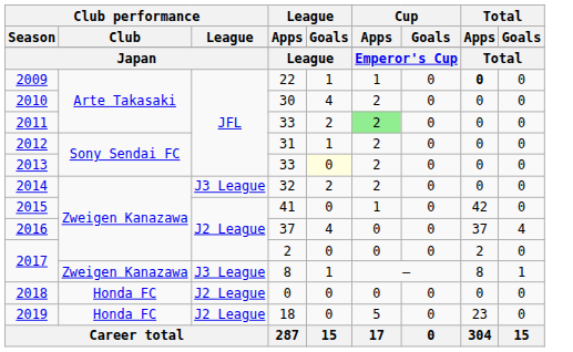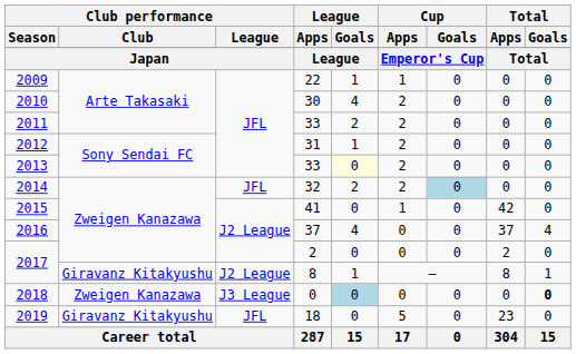2009 | Total / Apps: bold -> normal
2011 | Cup / Apps: lightgreen background -> no background
2014 | Club performance / League: J3 League -> JFL
2014 | Cup / Goals: no background -> lightblue background
2017 / 8 | Club performance / Club: Zweigen Kanazawa -> Giravanz Kitakyushu
2017 / 8 | Club performance / League: J3 League -> J2 League
2018 | Club performance / Club: Honda FC -> Zweigen Kanazawa
2018 | Club performance / League: J2 League -> J3 League
2018 | League / Goals: no background -> lightblue background
2018 | Total / Goals: normal -> bold
2019 | Club performance / Club: Honda FC -> Giravanz Kitakyushu
2019 | Club performance / League: J2 League -> JFL
